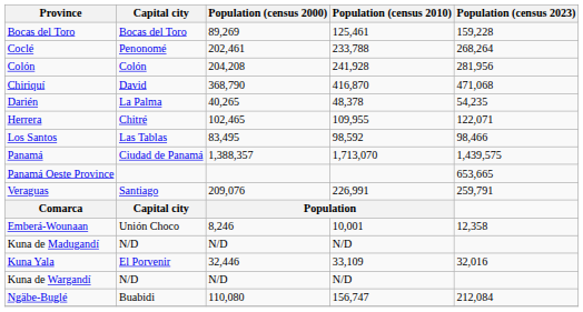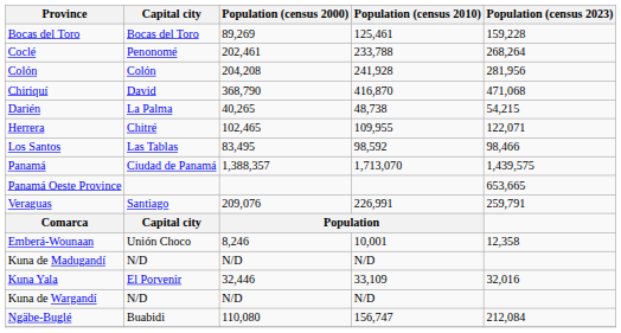Darién | Population (census 2010): 48,378 -> 48,738
Darién | Population (census 2023): 54,235 -> 54,215
